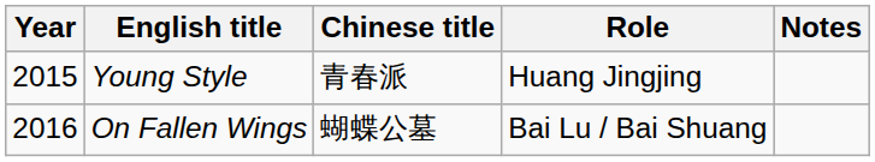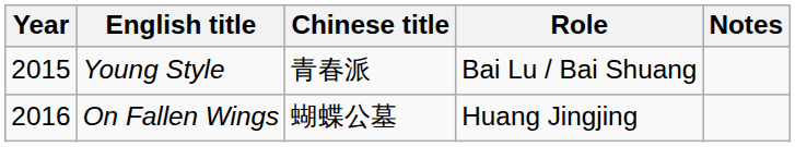Young Style | Role: Huang Jingjing -> Bai Lu / Bai Shuang
On Fallen Wings | Role: Bai Lu / Bai Shuang -> Huang Jingjing
